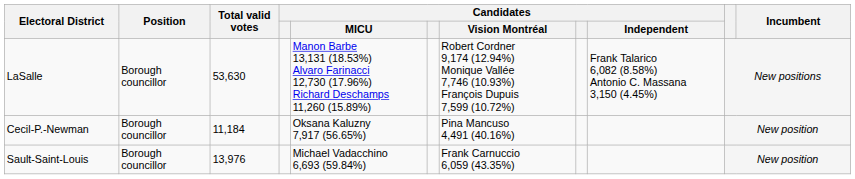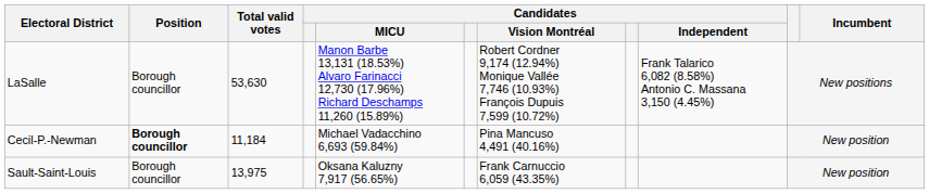Cecil-P.-Newman | Position: normal -> bold
Cecil-P.-Newman | Candidates / MICU: Oksana Kaluzny 7,917 (56.65%) -> Michael Vadacchino 6,693 (59.84%)
Sault-Saint-Louis | Total valid votes: 13,976 -> 13,975
Sault-Saint-Louis | Candidates / MICU: Michael Vadacchino 6,693 (59.84%) -> Oksana Kaluzny 7,917 (56.65%)
